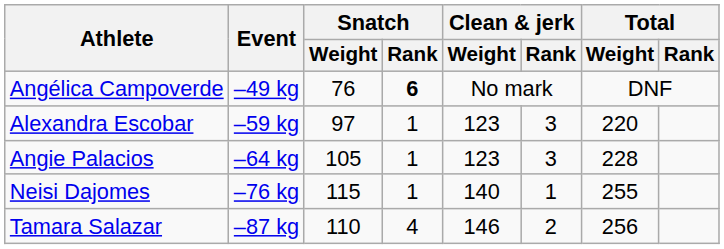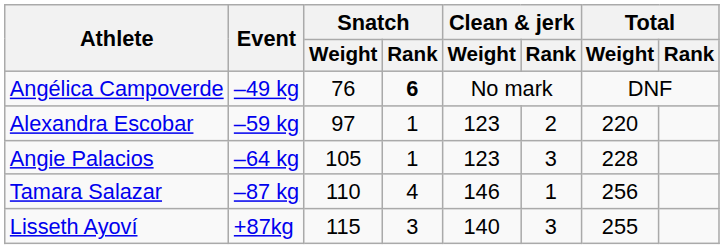Alexandra Escobar | Clean & jerk / Rank: 3 -> 2
- row: Neisi Dajomes | –76 kg | 115 | 1 | 140 | 1 | 255
Tamara Salazar | Clean & jerk / Rank: 2 -> 1
+ row: Lisseth Ayoví | +87kg | 115 | 3 | 140 | 3 | 255
